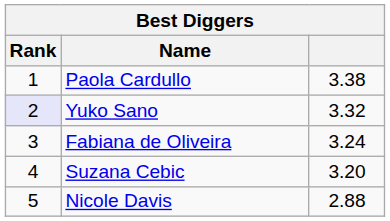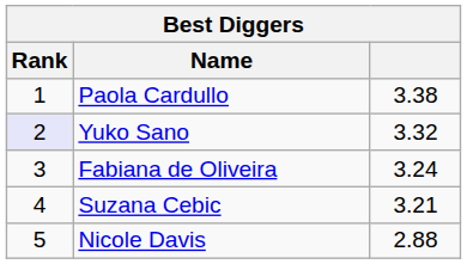Suzana Cebic | column 3: 3.20 -> 3.21
